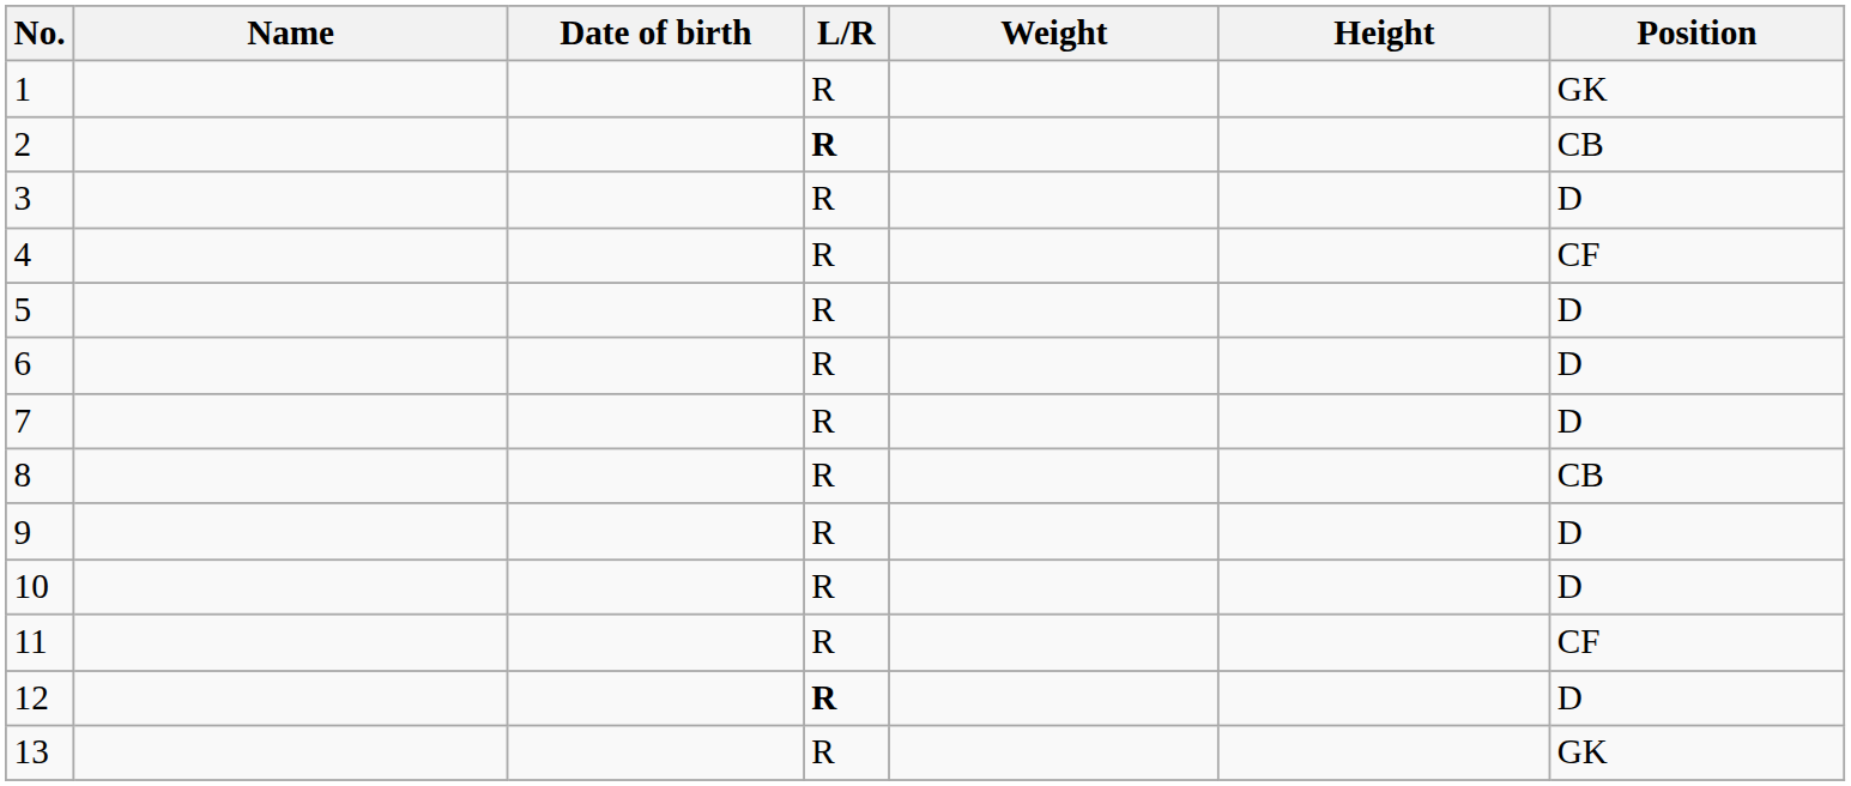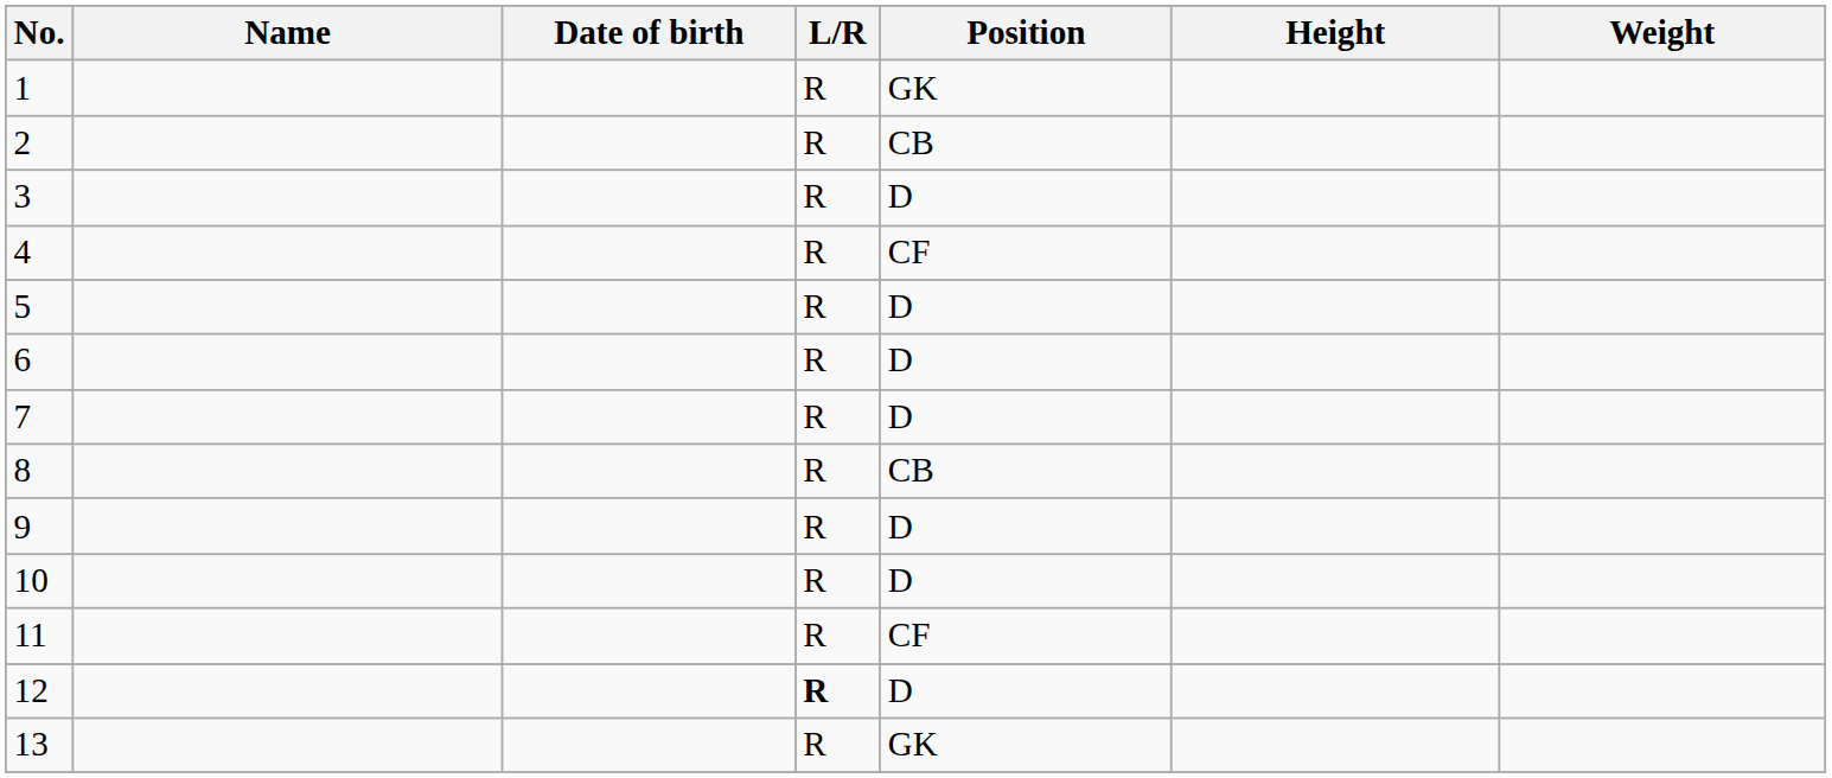columns swapped: Position <-> Weight
2 | L/R: bold -> normal
